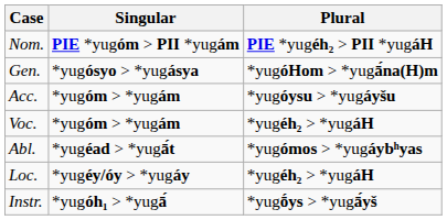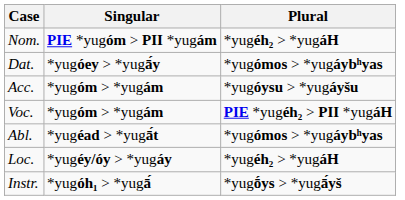Nom. | Plural: PIE *yugéh₂ > PII *yugáH -> *yugéh₂ > *yugáH
- row: Gen. | *yugósyo > *yugásya | *yugóHom > *yugā́na(H)m
+ row: Dat. | *yugóey > *yugā́y | *yugómos > *yugáybʰyas
Voc. | Plural: *yugéh₂ > *yugáH -> PIE *yugéh₂ > PII *yugáH
